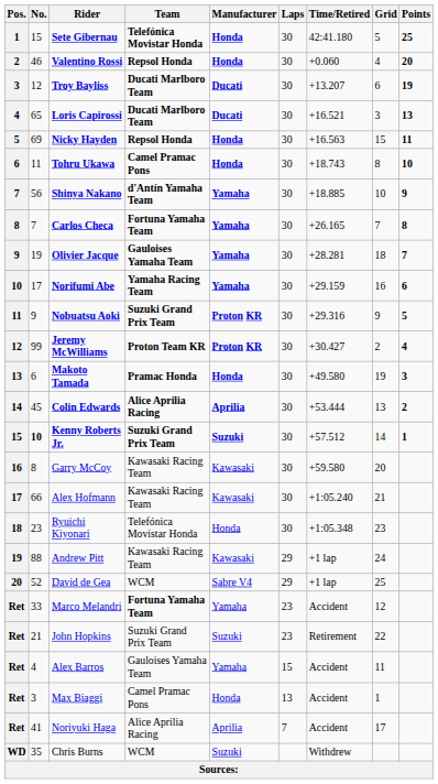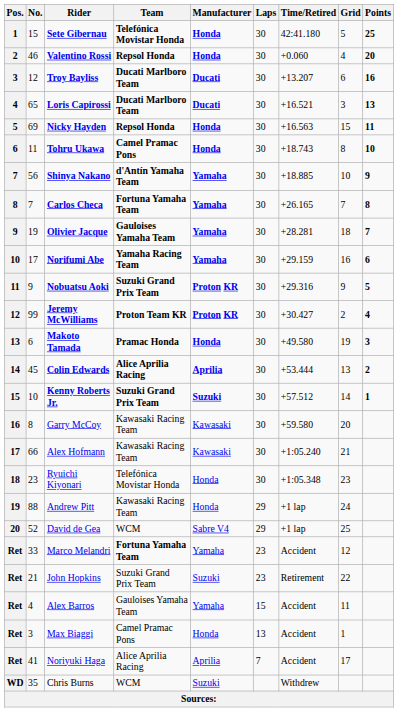Troy Bayliss | Points: 19 -> 16
Kenny Roberts Jr. | No.: bold -> normal
Andrew Pitt | Manufacturer: Kawasaki -> Honda
